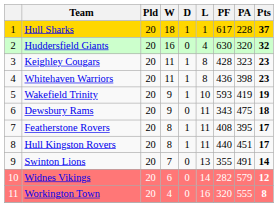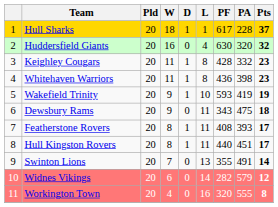Keighley Cougars | PA: 323 -> 332
Featherstone Rovers | PA: 395 -> 393
